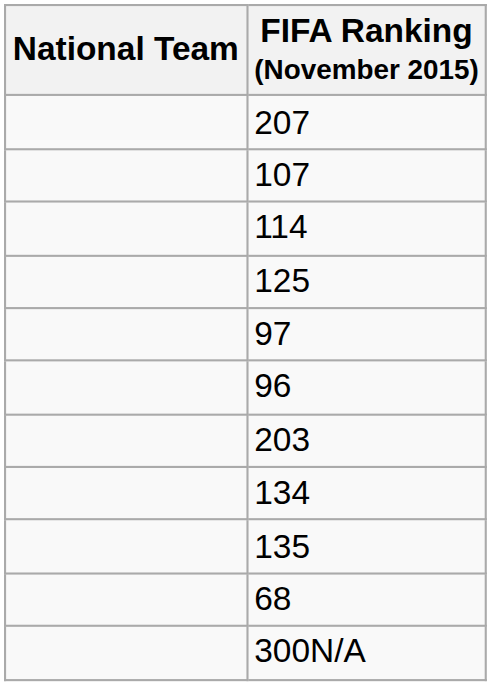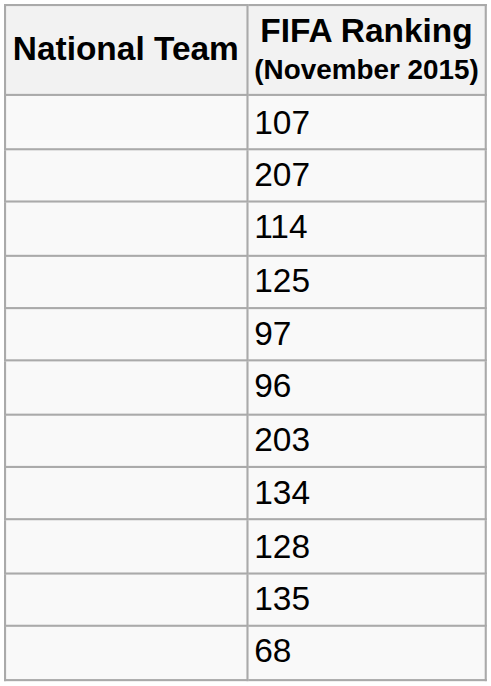rows swapped: 107 <-> 207
+ row: 128
- row: 300N/A
